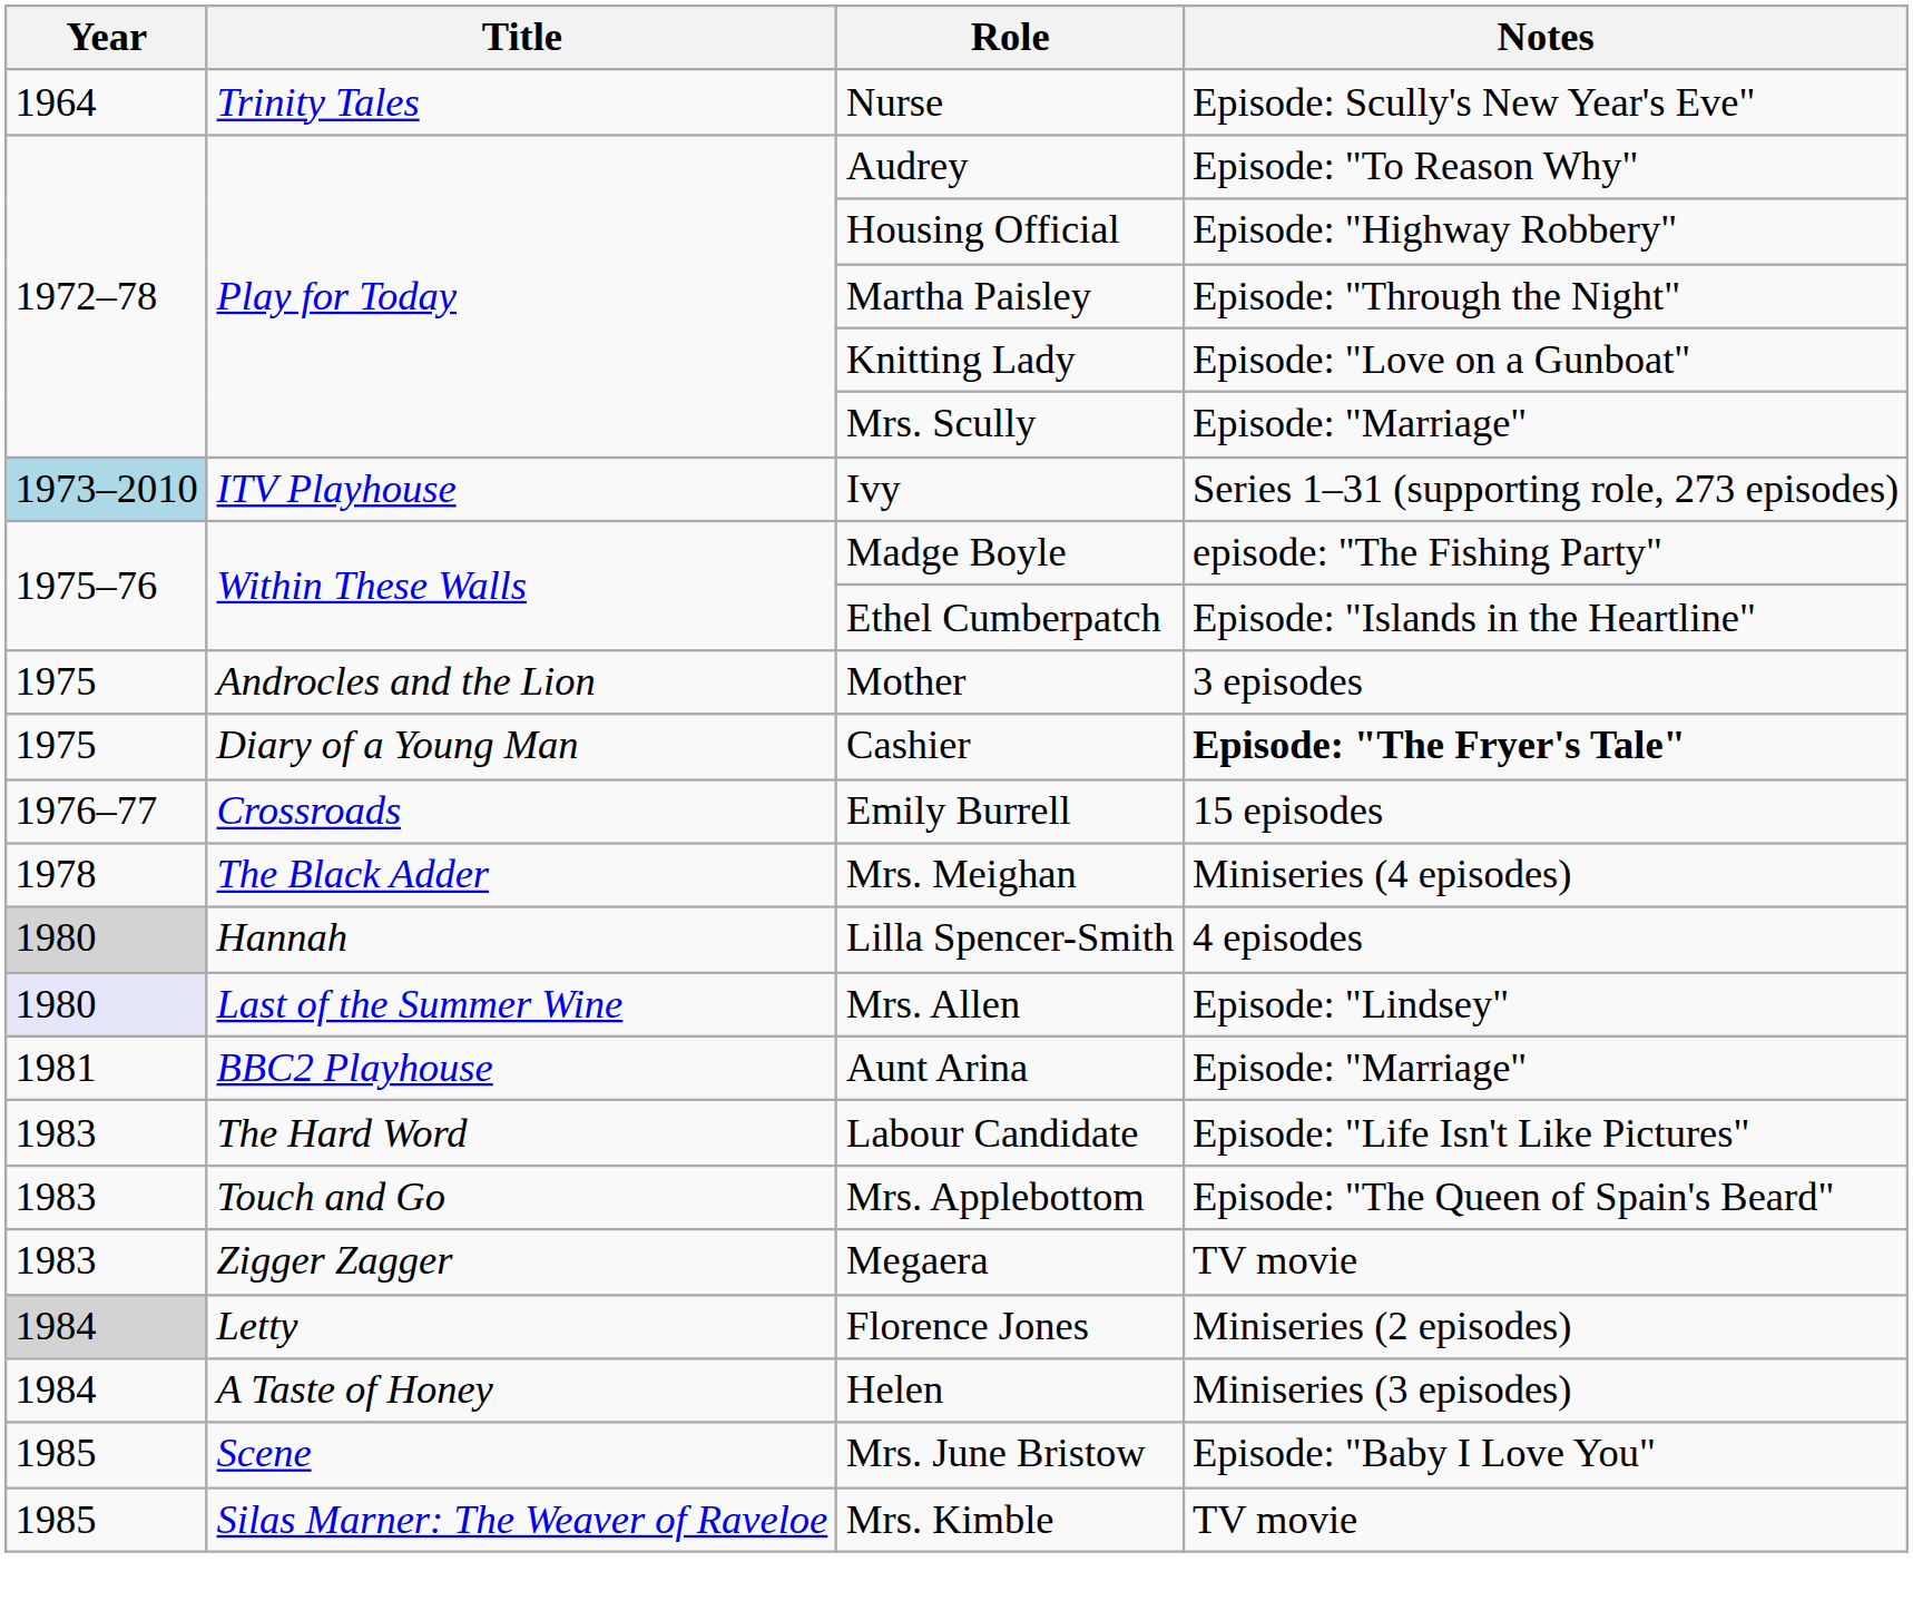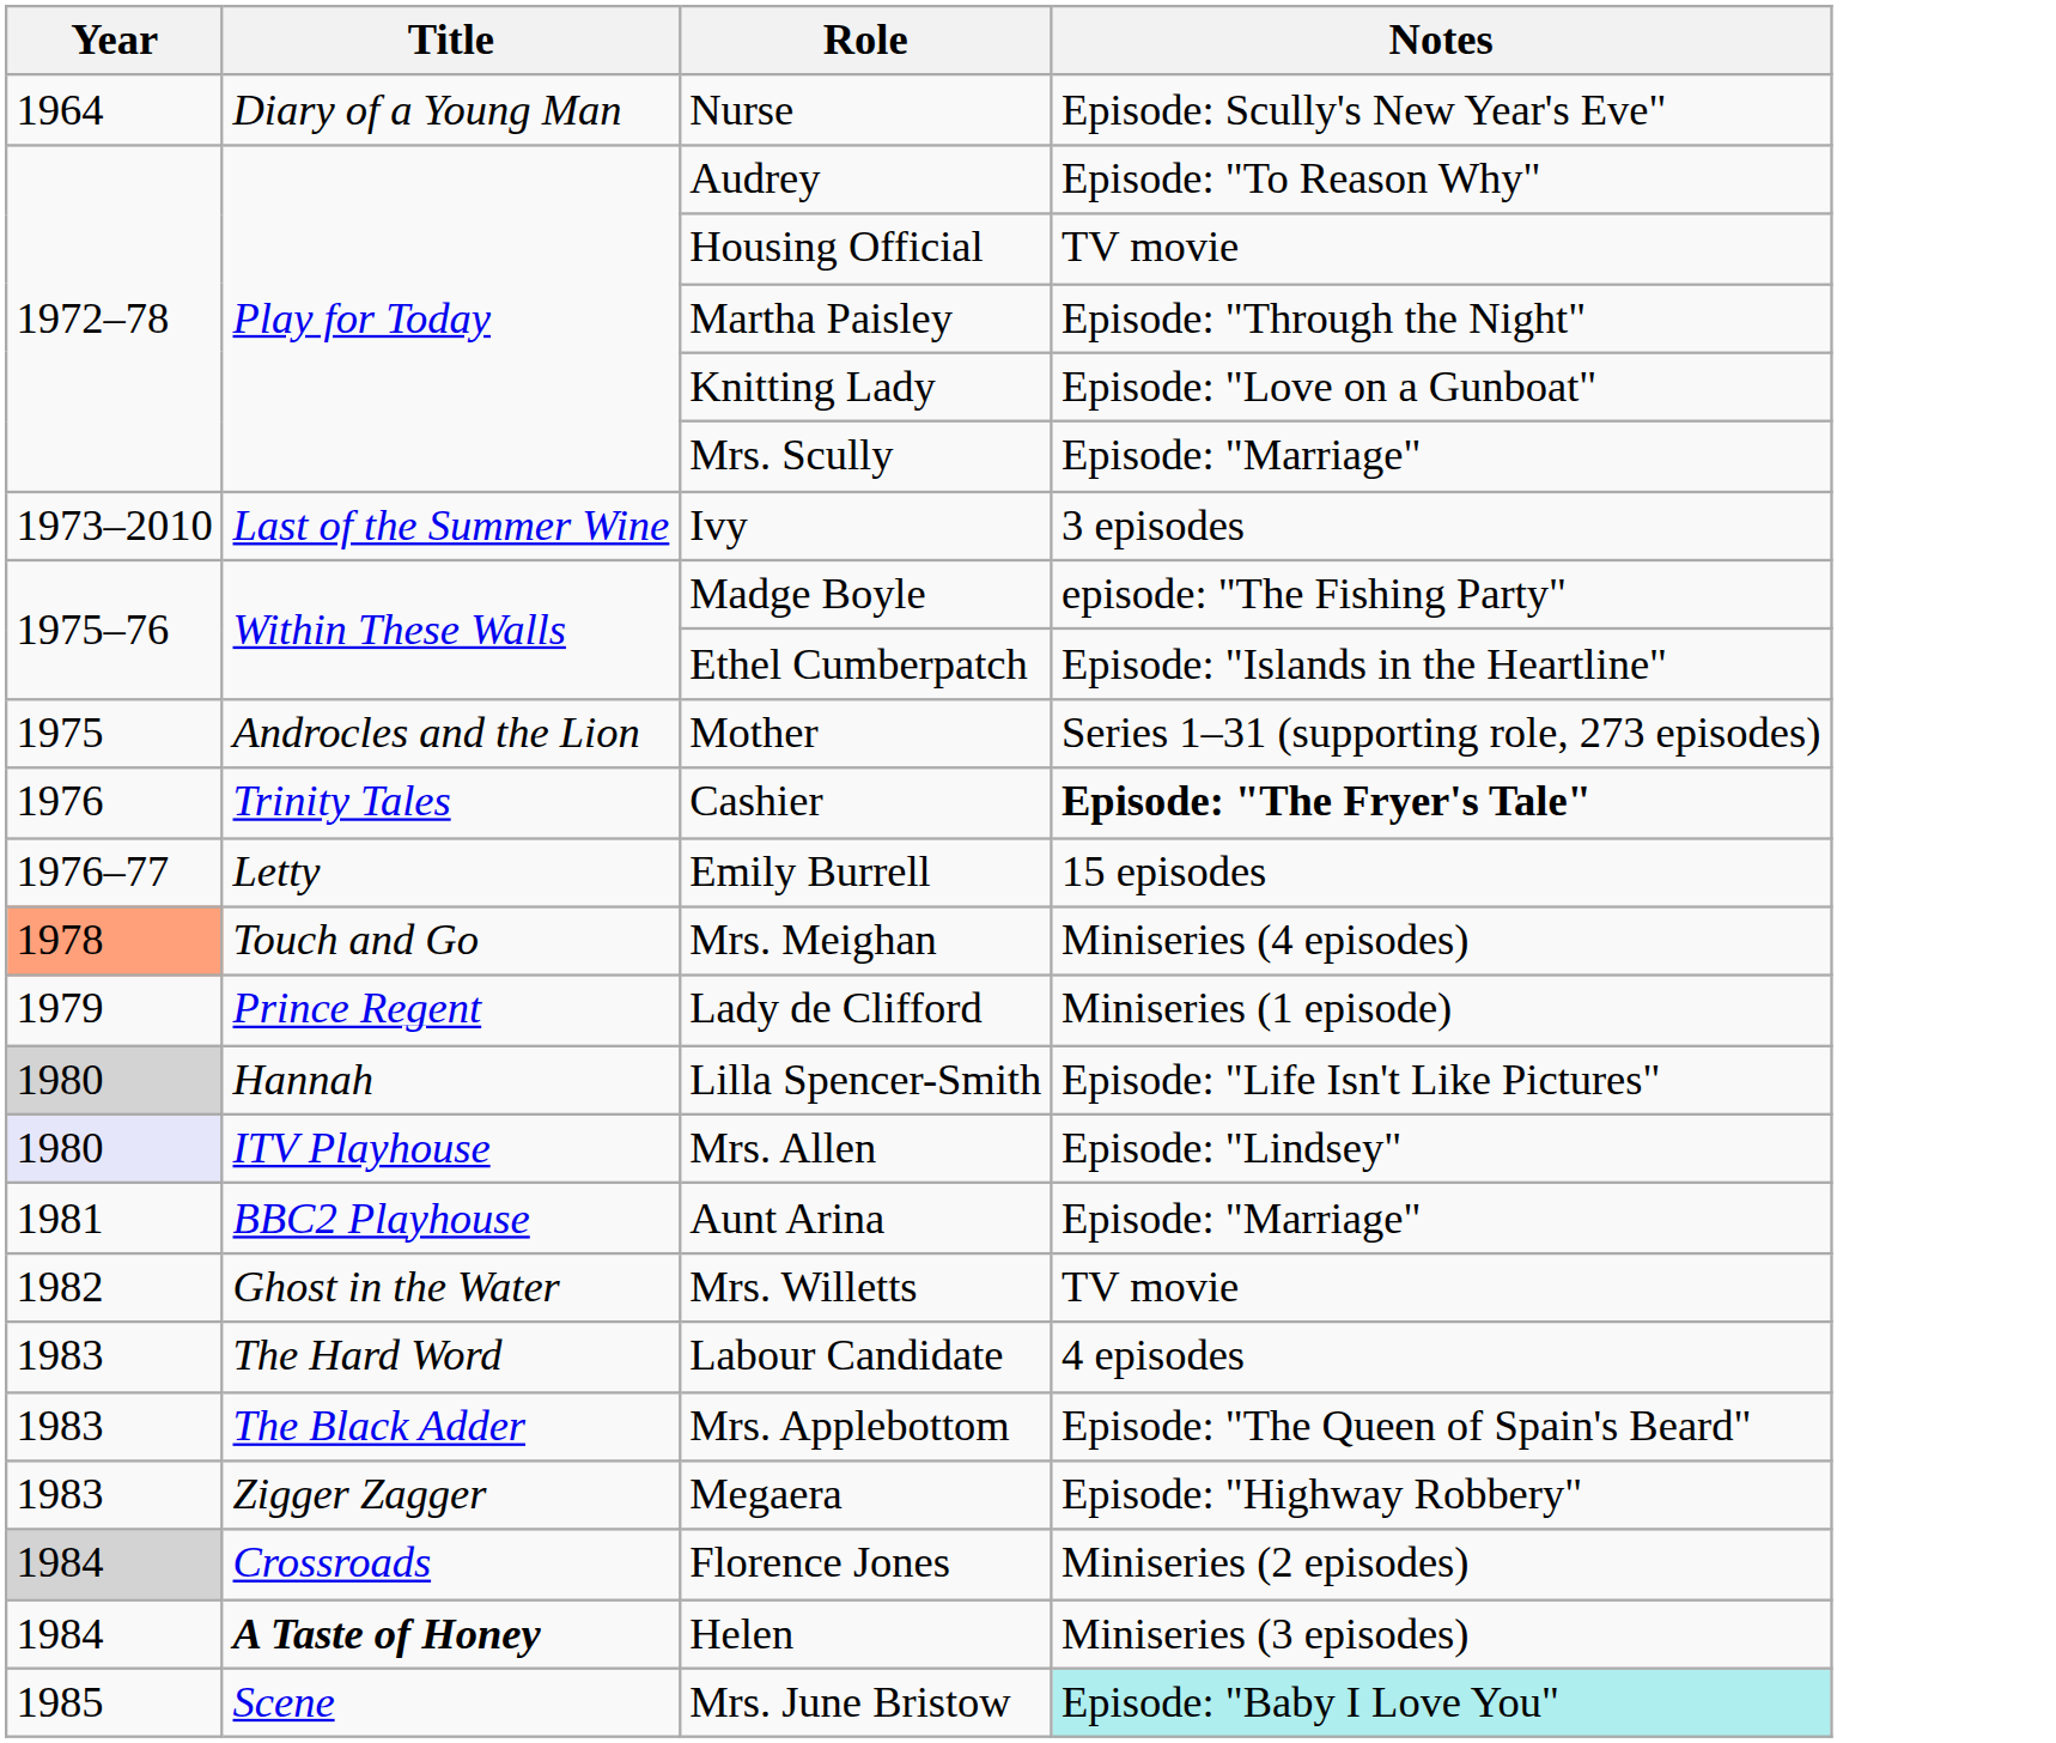Nurse | Title: Trinity Tales -> Diary of a Young Man
Housing Official | Notes: Episode: "Highway Robbery" -> TV movie
Ivy | Year: lightblue background -> no background
Ivy | Title: ITV Playhouse -> Last of the Summer Wine
Ivy | Notes: Series 1–31 (supporting role, 273 episodes) -> 3 episodes
Mother | Notes: 3 episodes -> Series 1–31 (supporting role, 273 episodes)
Cashier | Year: 1975 -> 1976
Cashier | Title: Diary of a Young Man -> Trinity Tales
Emily Burrell | Title: Crossroads -> Letty
Mrs. Meighan | Year: no background -> lightsalmon background
Mrs. Meighan | Title: The Black Adder -> Touch and Go
+ row: 1979 | Prince Regent | Lady de Clifford | Miniseries (1 episode)
Lilla Spencer-Smith | Notes: 4 episodes -> Episode: "Life Isn't Like Pictures"
Mrs. Allen | Title: Last of the Summer Wine -> ITV Playhouse
+ row: 1982 | Ghost in the Water | Mrs. Willetts | TV movie
Labour Candidate | Notes: Episode: "Life Isn't Like Pictures" -> 4 episodes
Mrs. Applebottom | Title: Touch and Go -> The Black Adder
Megaera | Notes: TV movie -> Episode: "Highway Robbery"
Florence Jones | Title: Letty -> Crossroads
Helen | Title: normal -> bold
Mrs. June Bristow | Notes: no background -> paleturquoise background
- row: 1985 | Silas Marner: The Weaver of Raveloe | Mrs. Kimble | TV movie
